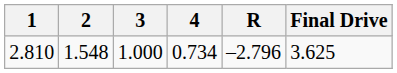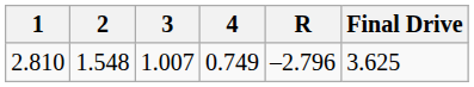2.810 | 3: 1.000 -> 1.007
2.810 | 4: 0.734 -> 0.749
